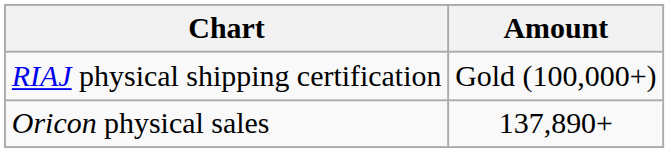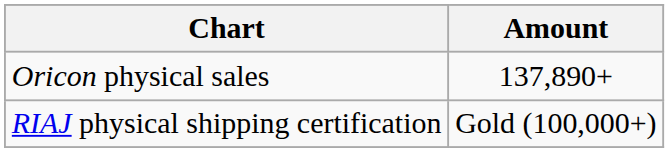rows swapped: Oricon physical sales <-> RIAJ physical shipping certification
